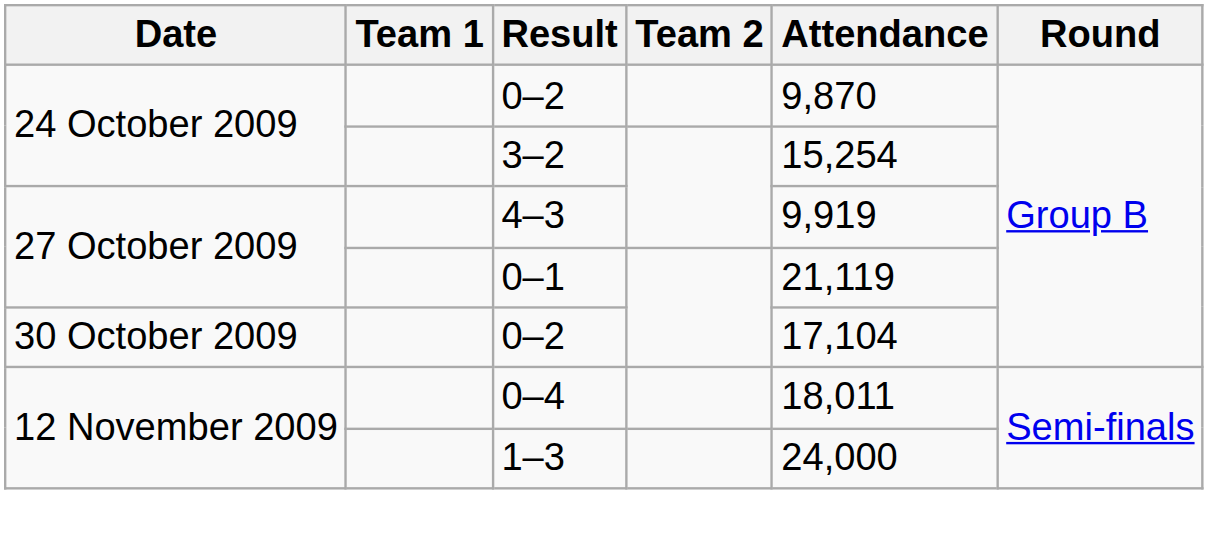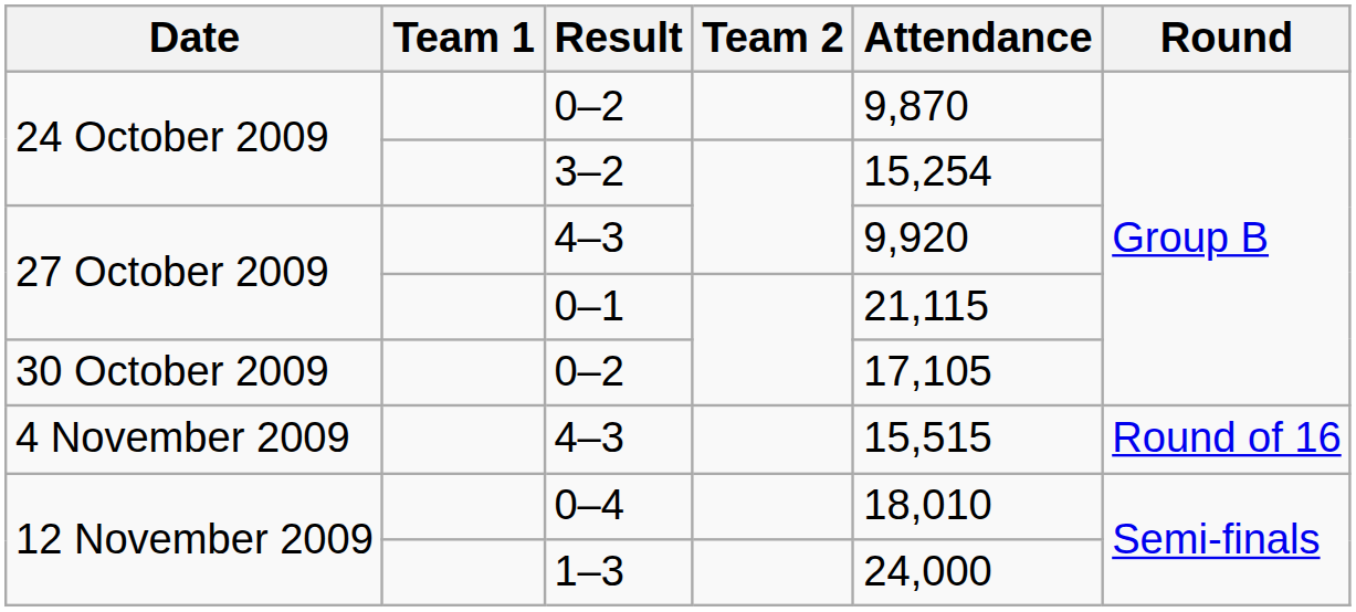27 October 2009 / 4–3 | Attendance: 9,919 -> 9,920
0–1 | Attendance: 21,119 -> 21,115
30 October 2009 / 0–2 | Attendance: 17,104 -> 17,105
+ row: 4 November 2009 | 4–3 | 15,515 | Round of 16
0–4 | Attendance: 18,011 -> 18,010
